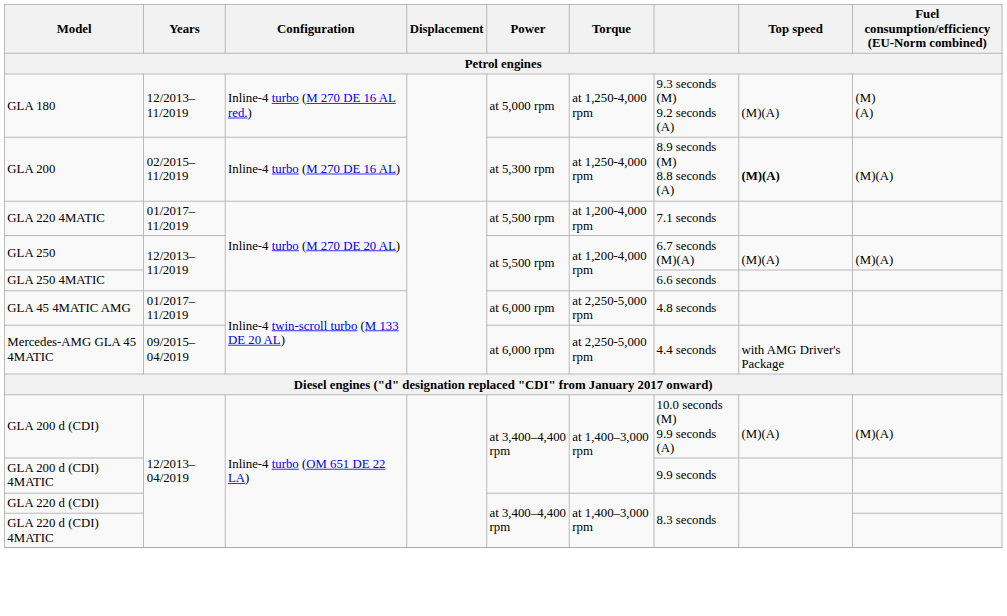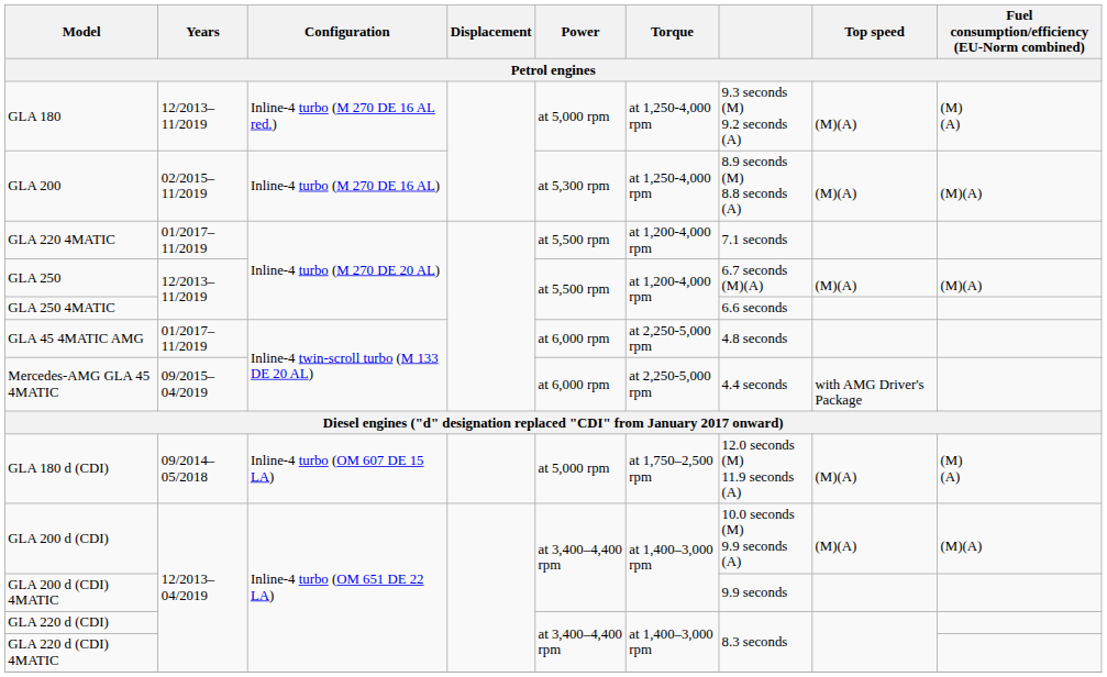GLA 200 | Top speed: bold -> normal
+ row: GLA 180 d (CDI) | 09/2014–05/2018 | Inline-4 turbo (OM 607 DE 15 LA) | at 5,000 rpm | at 1,750–2,500 rpm | 12.0 seconds (M) 11.9 seconds (A) | (M)(A) | (M) (A)
